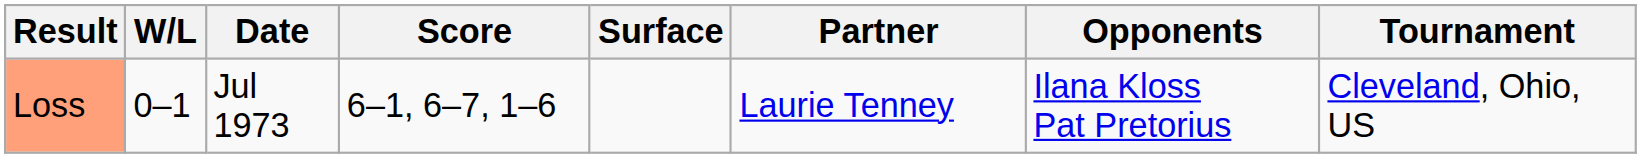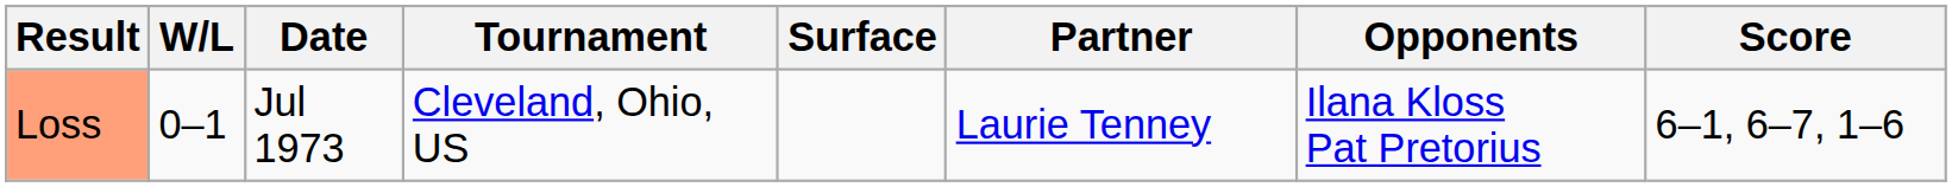columns swapped: Tournament <-> Score
